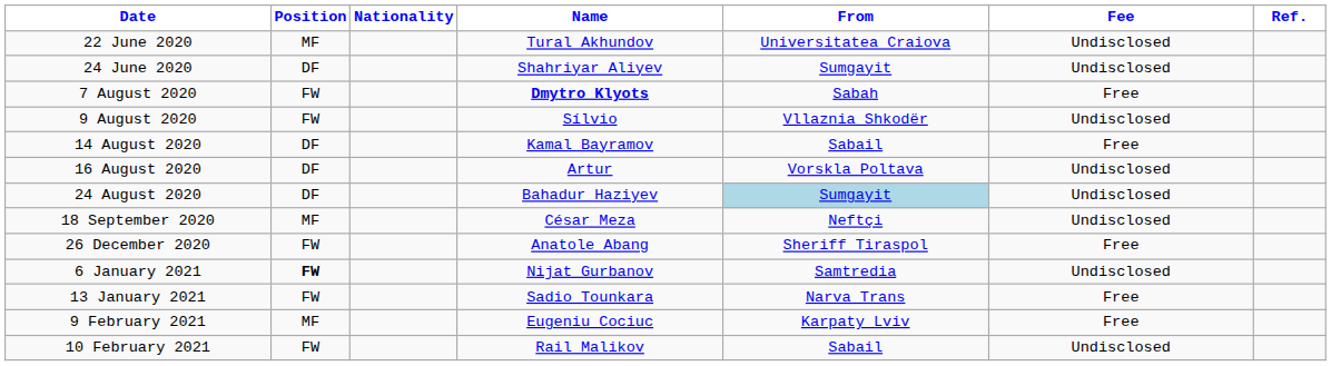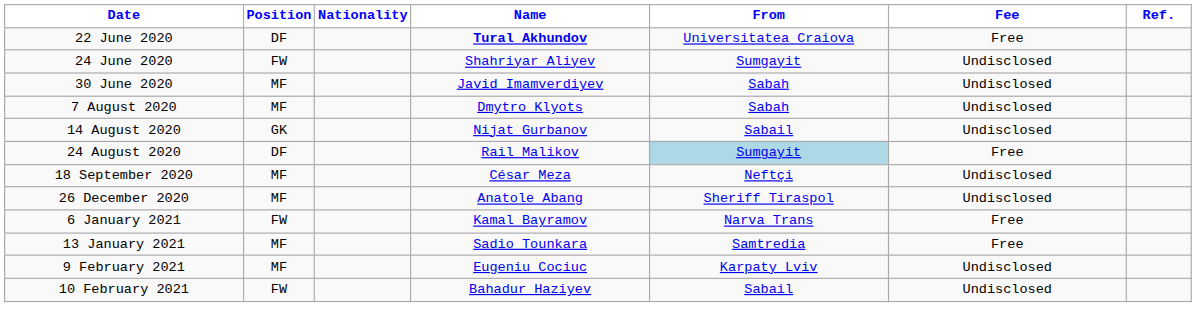22 June 2020 | Position: MF -> DF
22 June 2020 | Name: normal -> bold
22 June 2020 | Fee: Undisclosed -> Free
24 June 2020 | Position: DF -> FW
+ row: 30 June 2020 | MF | Javid Imamverdiyev | Sabah | Undisclosed
7 August 2020 | Position: FW -> MF
7 August 2020 | Name: bold -> normal
7 August 2020 | Fee: Free -> Undisclosed
- row: 9 August 2020 | FW | Sílvio | Vllaznia Shkodër | Undisclosed
14 August 2020 | Position: DF -> GK
14 August 2020 | Name: Kamal Bayramov -> Nijat Gurbanov
14 August 2020 | Fee: Free -> Undisclosed
- row: 16 August 2020 | DF | Artur | Vorskla Poltava | Undisclosed
24 August 2020 | Name: Bahadur Haziyev -> Rail Malikov
24 August 2020 | Fee: Undisclosed -> Free
26 December 2020 | Position: FW -> MF
26 December 2020 | Fee: Free -> Undisclosed
6 January 2021 | Position: bold -> normal
6 January 2021 | Name: Nijat Gurbanov -> Kamal Bayramov
6 January 2021 | From: Samtredia -> Narva Trans
6 January 2021 | Fee: Undisclosed -> Free
13 January 2021 | Position: FW -> MF
13 January 2021 | From: Narva Trans -> Samtredia
9 February 2021 | Fee: Free -> Undisclosed
10 February 2021 | Name: Rail Malikov -> Bahadur Haziyev
